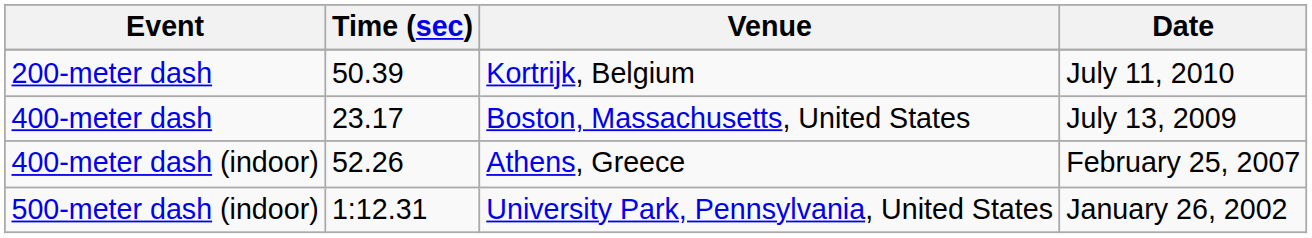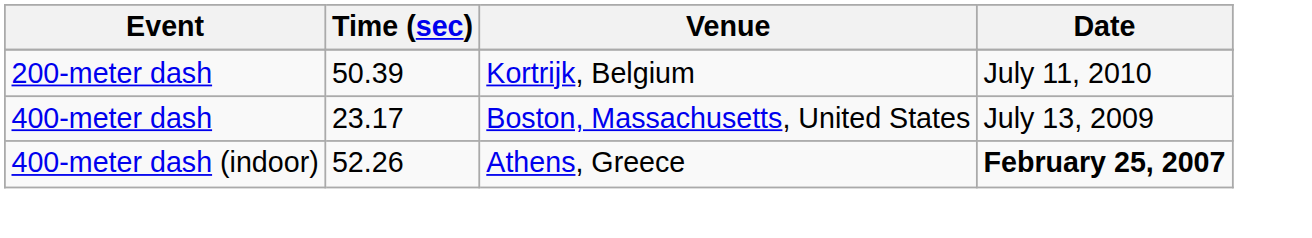400-meter dash (indoor) | Date: normal -> bold
- row: 500-meter dash (indoor) | 1:12.31 | University Park, Pennsylvania, United States | January 26, 2002
